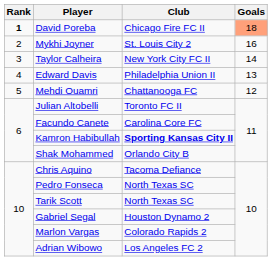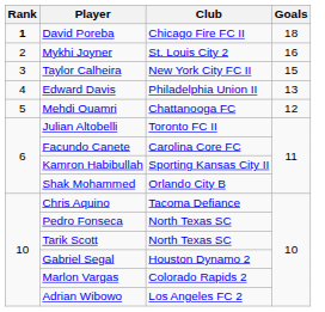David Poreba | Goals: lightsalmon background -> no background
Taylor Calheira | Goals: 14 -> 15
Kamron Habibullah | Club: bold -> normal
